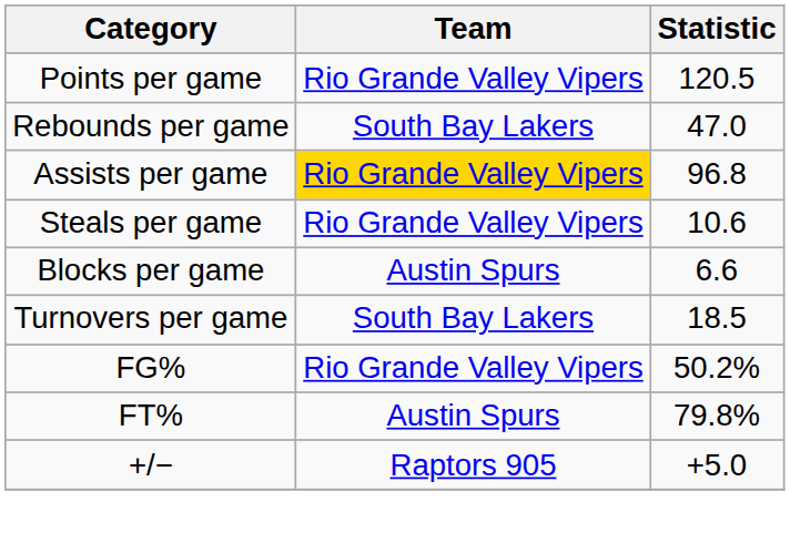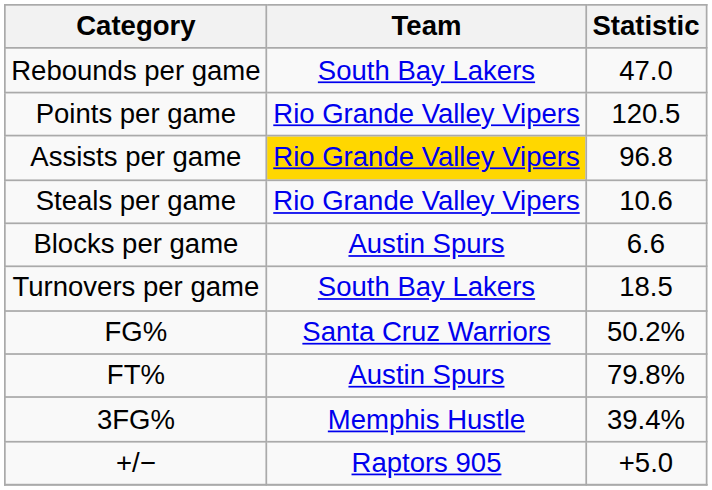rows swapped: Points per game <-> Rebounds per game
FG% | Team: Rio Grande Valley Vipers -> Santa Cruz Warriors
+ row: 3FG% | Memphis Hustle | 39.4%
